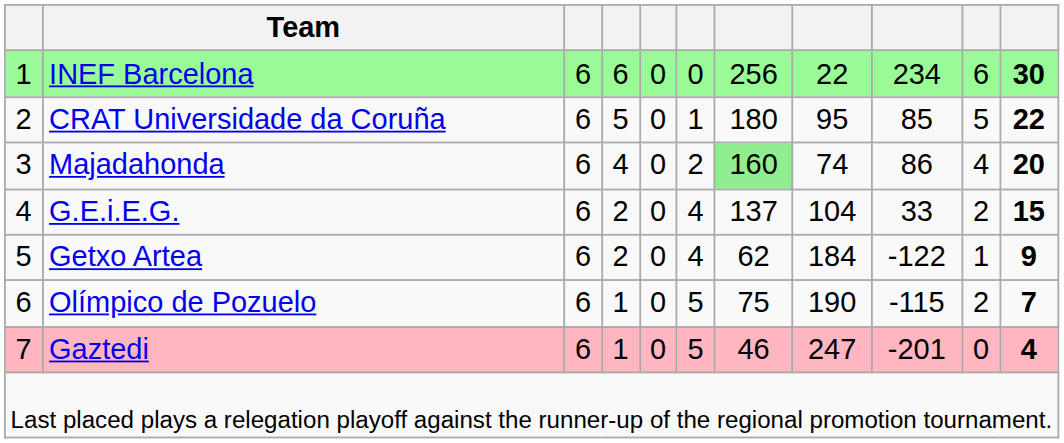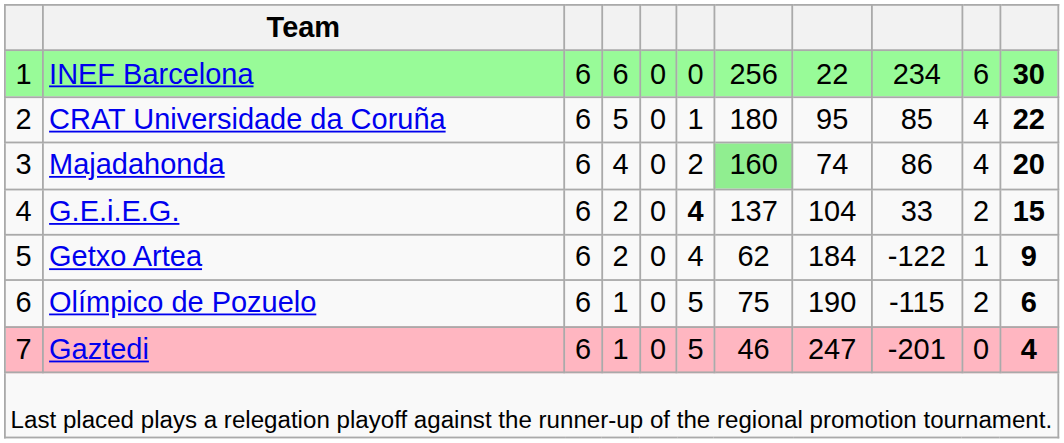CRAT Universidade da Coruña | column 10: 5 -> 4
G.E.i.E.G. | column 6: normal -> bold
Olímpico de Pozuelo | column 11: 7 -> 6
